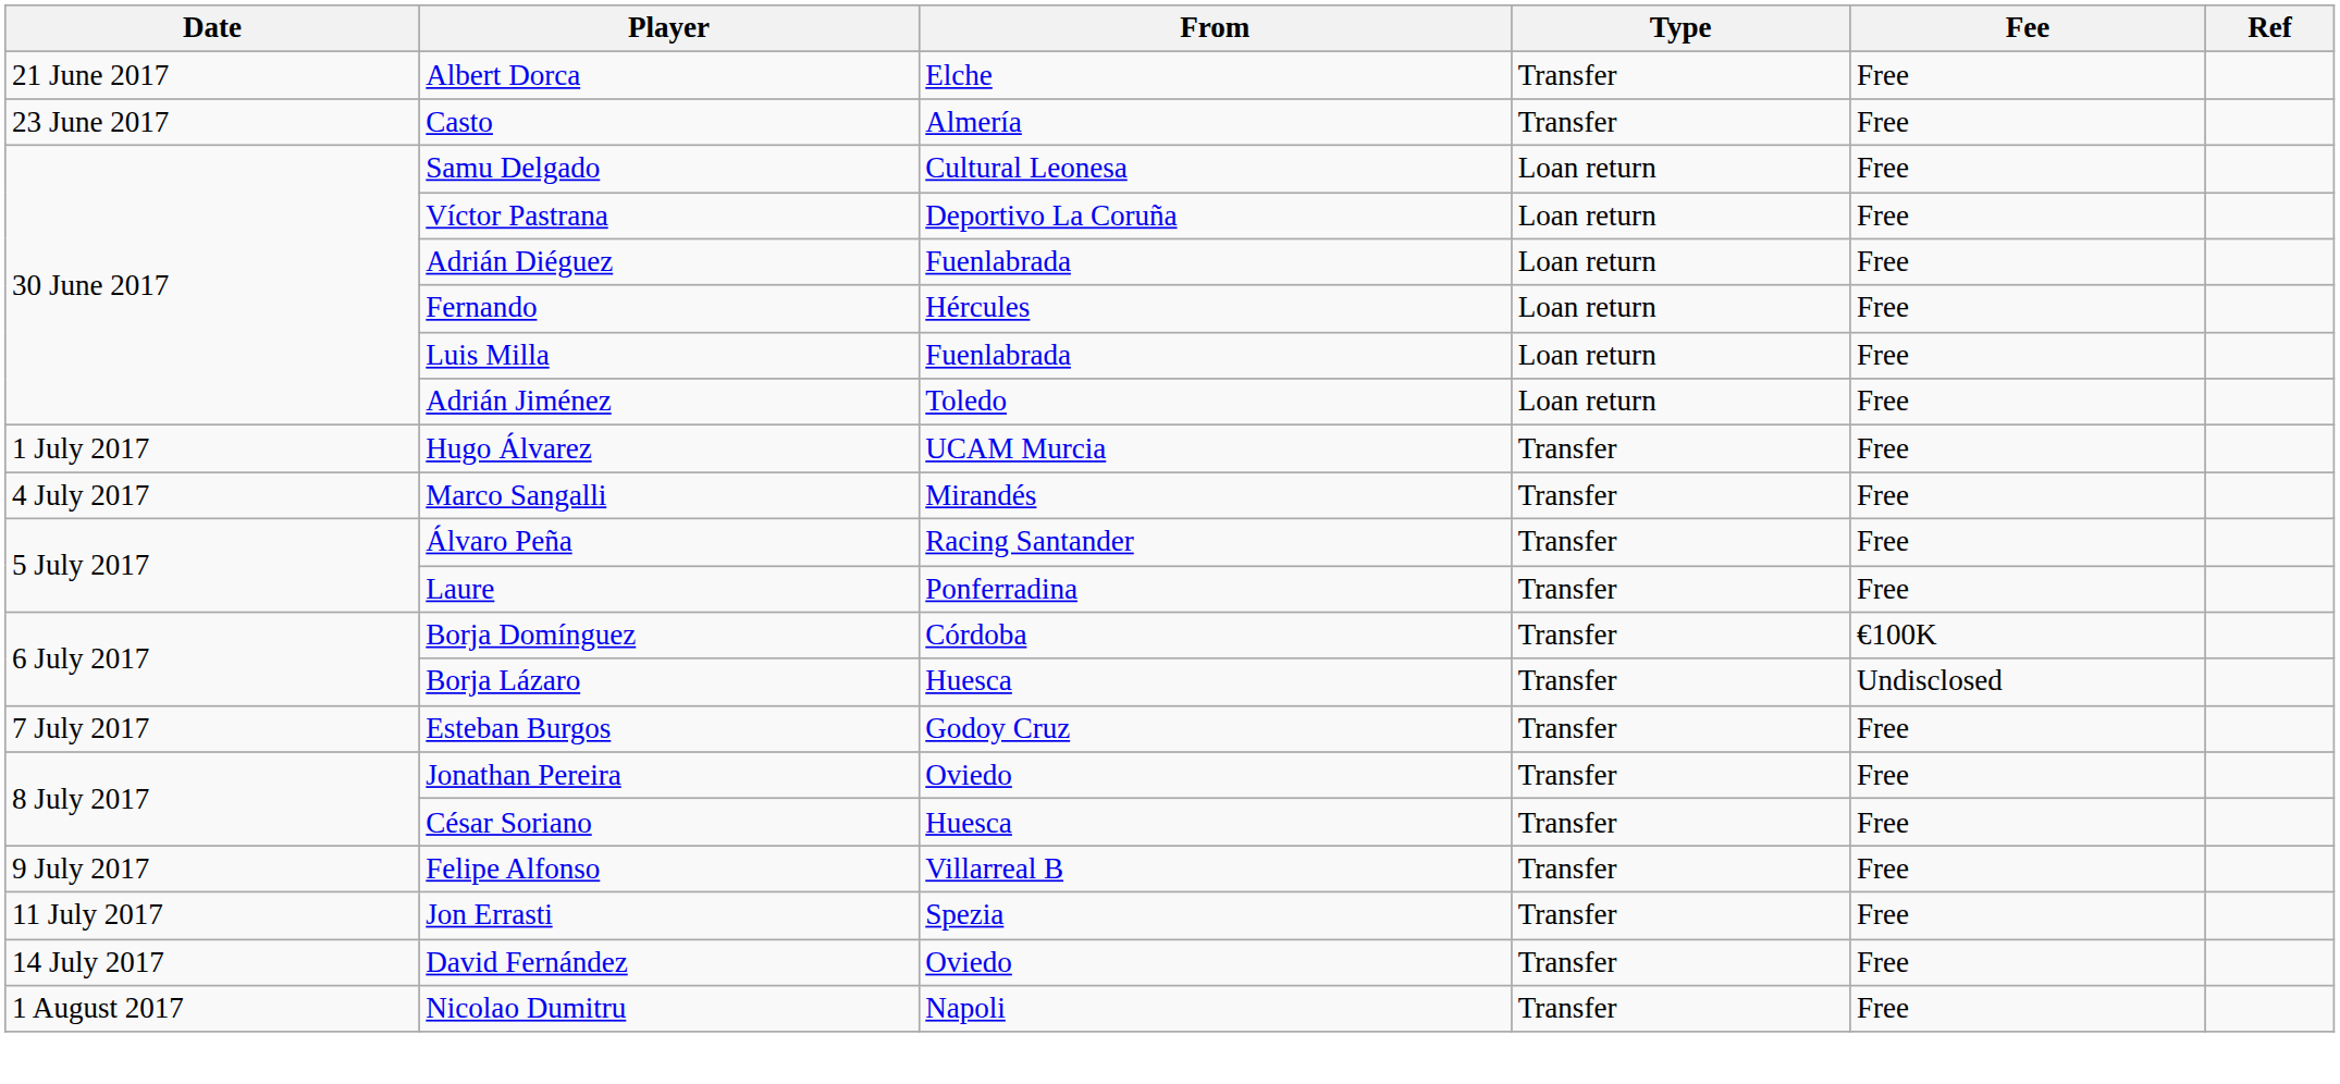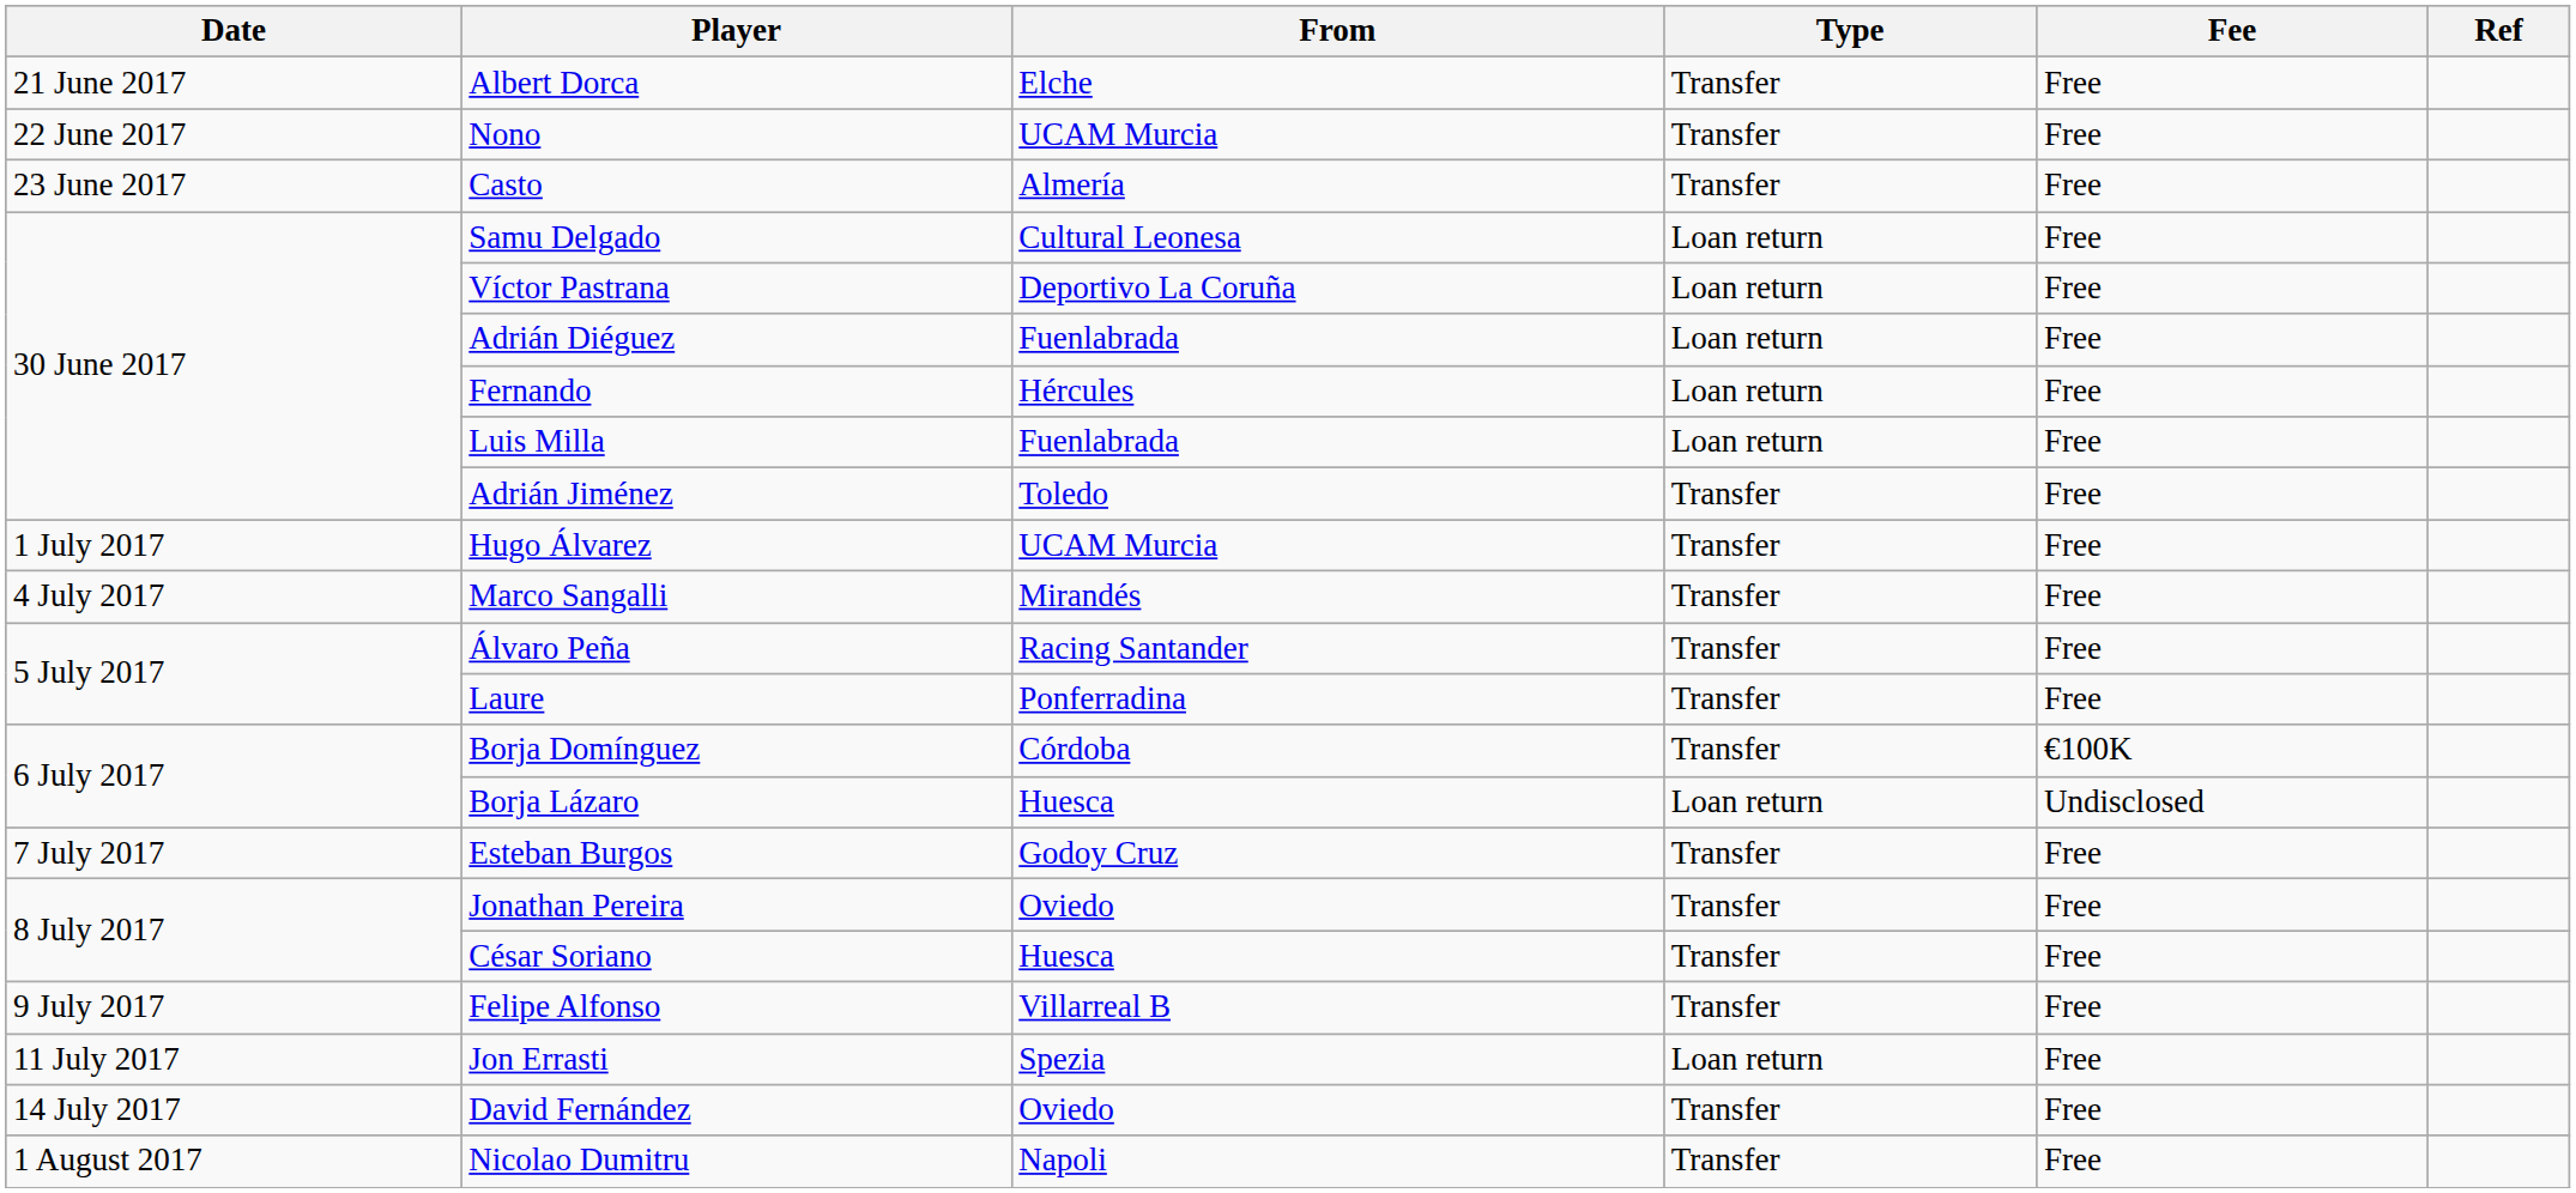+ row: 22 June 2017 | Nono | UCAM Murcia | Transfer | Free
Adrián Jiménez | Type: Loan return -> Transfer
Borja Lázaro | Type: Transfer -> Loan return
Jon Errasti | Type: Transfer -> Loan return
